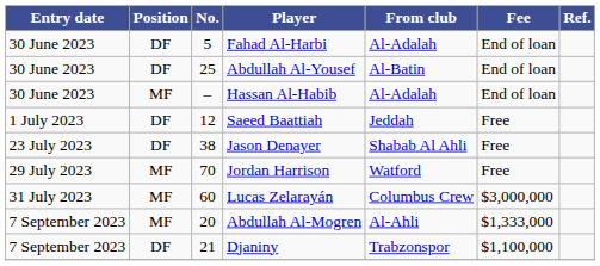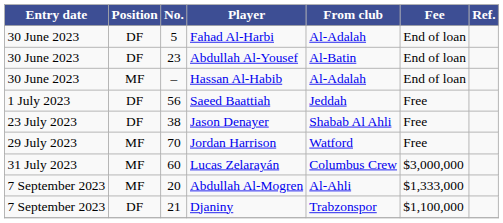Abdullah Al-Yousef | No.: 25 -> 23
Saeed Baattiah | No.: 12 -> 56
